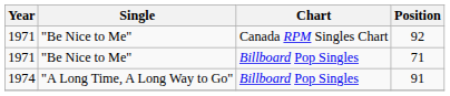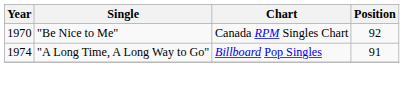"Be Nice to Me" / Canada RPM Singles Chart | Year: 1971 -> 1970
- row: 1971 | "Be Nice to Me" | Billboard Pop Singles | 71
